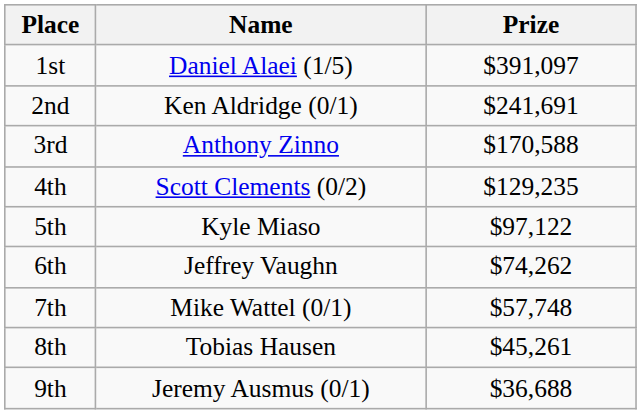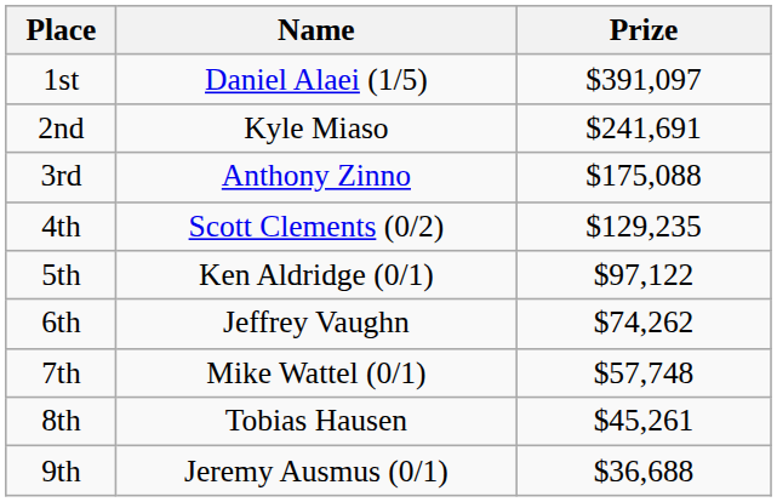2nd | Name: Ken Aldridge (0/1) -> Kyle Miaso
3rd | Prize: $170,588 -> $175,088
5th | Name: Kyle Miaso -> Ken Aldridge (0/1)
